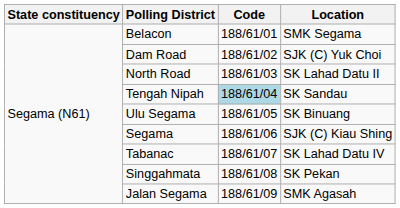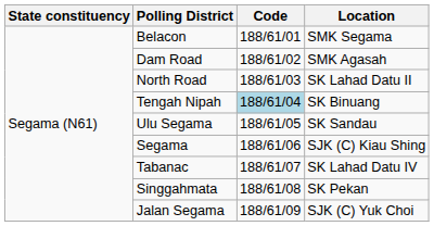Dam Road | Location: SJK (C) Yuk Choi -> SMK Agasah
Tengah Nipah | Location: SK Sandau -> SK Binuang
Ulu Segama | Location: SK Binuang -> SK Sandau
Jalan Segama | Location: SMK Agasah -> SJK (C) Yuk Choi
